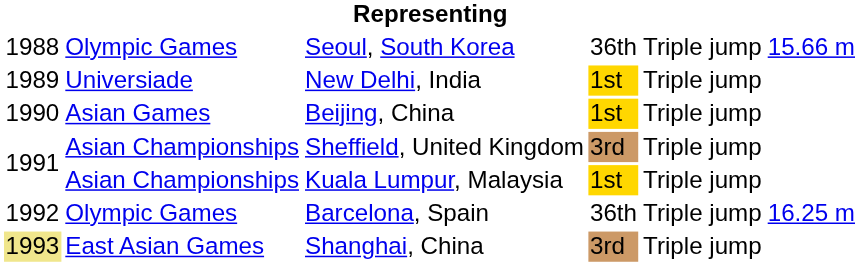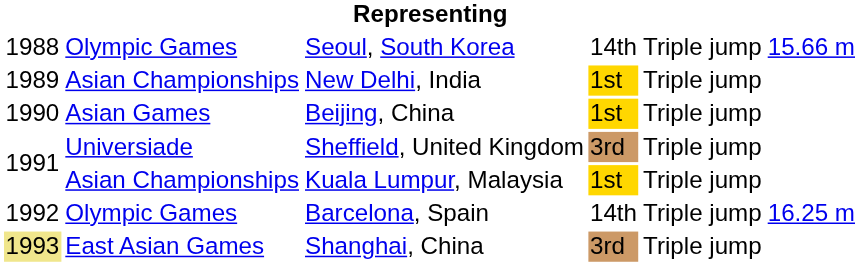Seoul, South Korea | column 4: 36th -> 14th
New Delhi, India | column 2: Universiade -> Asian Championships
Sheffield, United Kingdom | column 2: Asian Championships -> Universiade
Barcelona, Spain | column 4: 36th -> 14th
